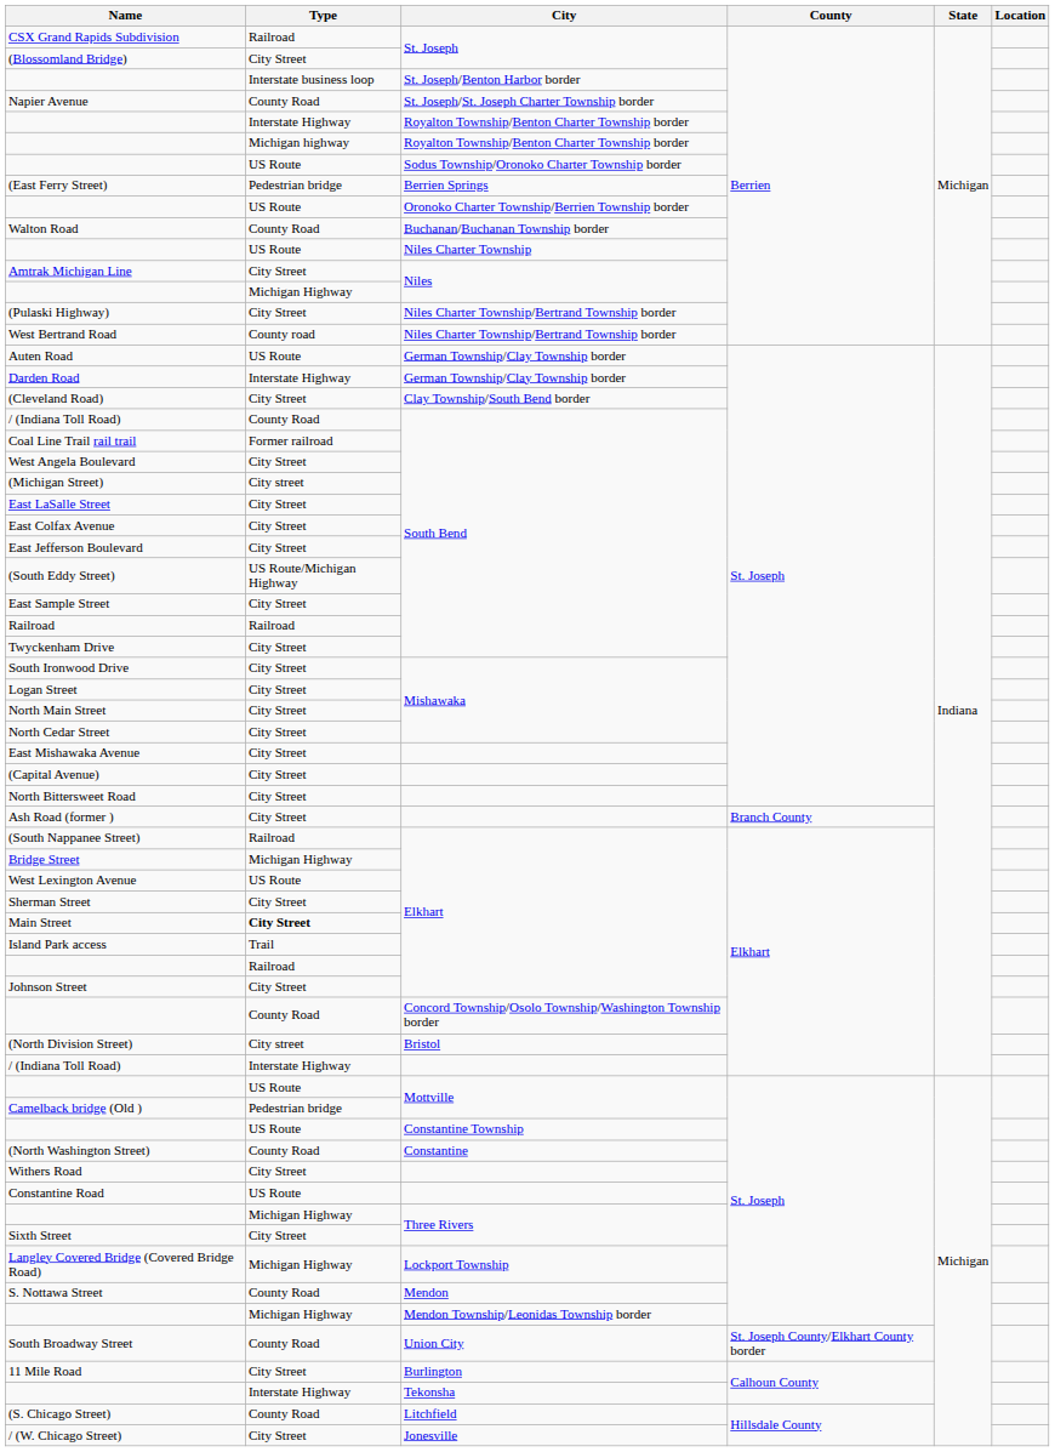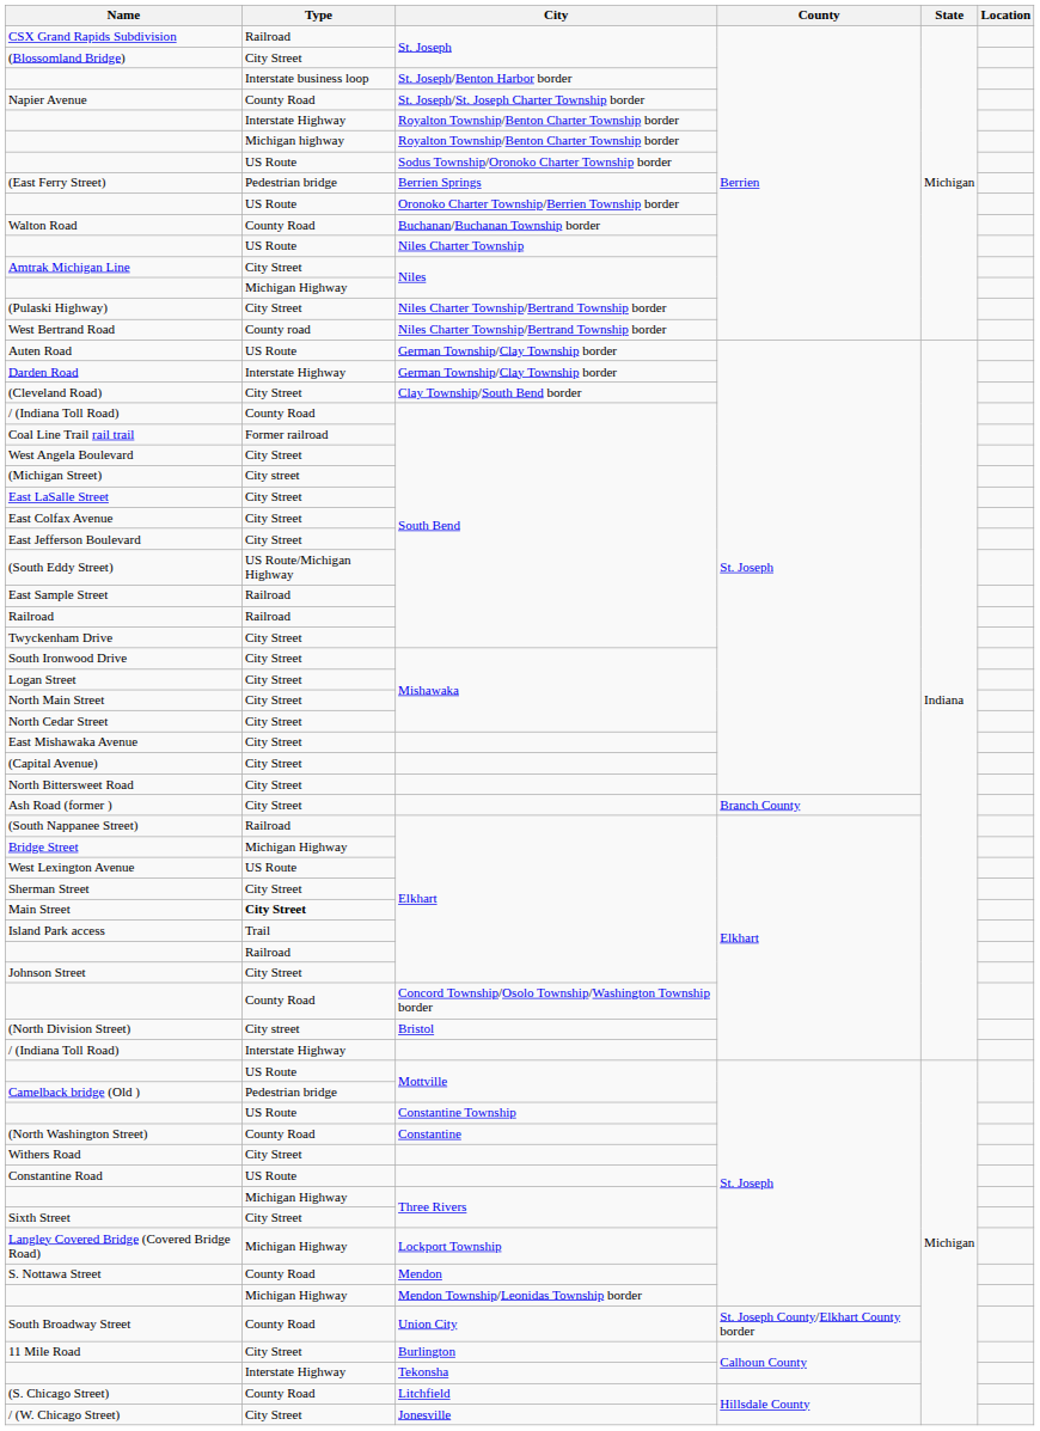East Sample Street | Type: City Street -> Railroad
